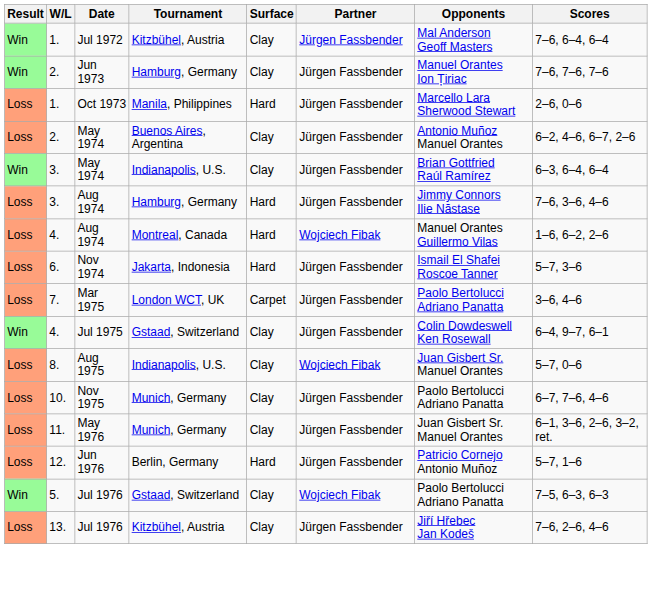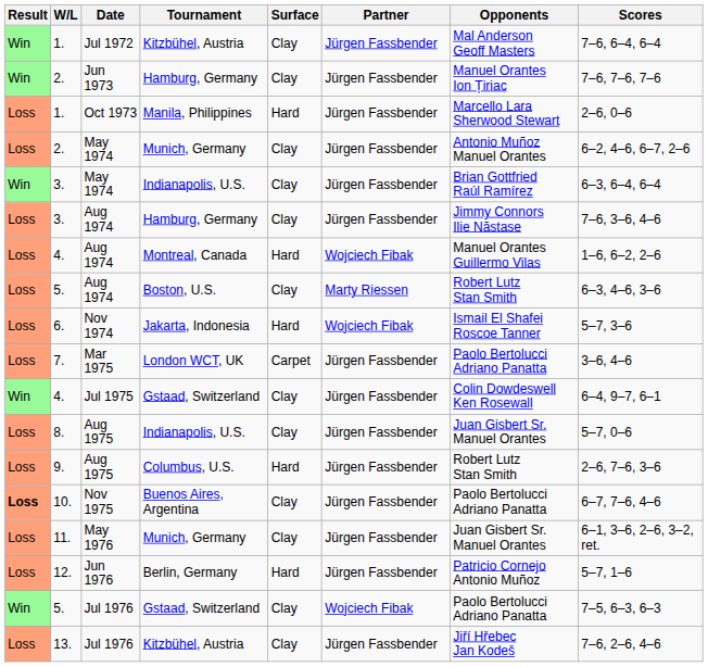2. / May 1974 | Tournament: Buenos Aires, Argentina -> Munich, Germany
3. / Aug 1974 | Surface: Hard -> Clay
+ row: Loss | 5. | Aug 1974 | Boston, U.S. | Clay | Marty Riessen | Robert Lutz Stan Smith | 6–3, 4–6, 3–6
6. | Partner: Jürgen Fassbender -> Wojciech Fibak
8. | Partner: Wojciech Fibak -> Jürgen Fassbender
+ row: Loss | 9. | Aug 1975 | Columbus, U.S. | Hard | Jürgen Fassbender | Robert Lutz Stan Smith | 2–6, 7–6, 3–6
10. | Result: normal -> bold
10. | Tournament: Munich, Germany -> Buenos Aires, Argentina
